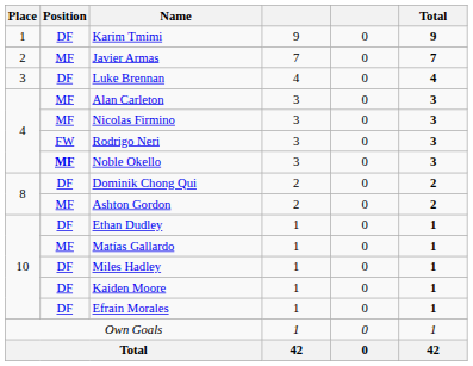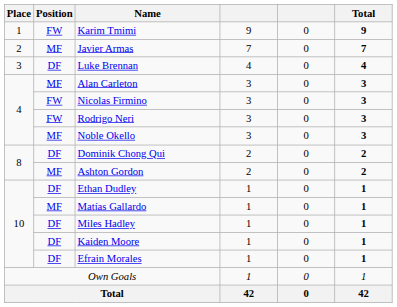Karim Tmimi | Position: DF -> FW
Nicolas Firmino | Position: MF -> FW
Noble Okello | Position: bold -> normal
